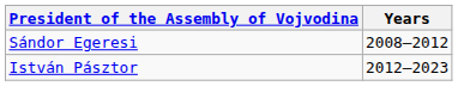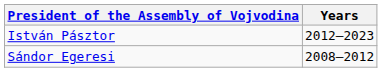rows swapped: Sándor Egeresi <-> István Pásztor
